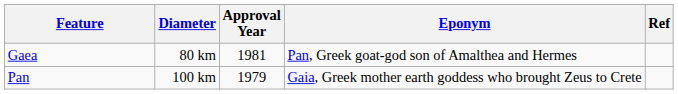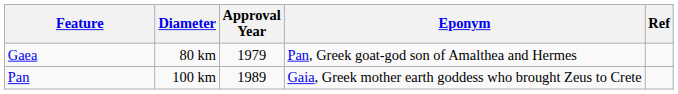Gaea | Approval Year: 1981 -> 1979
Pan | Approval Year: 1979 -> 1989
